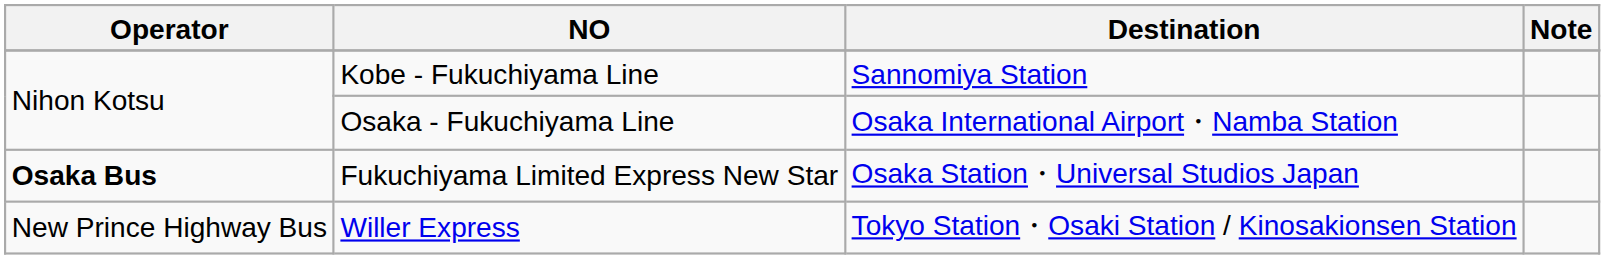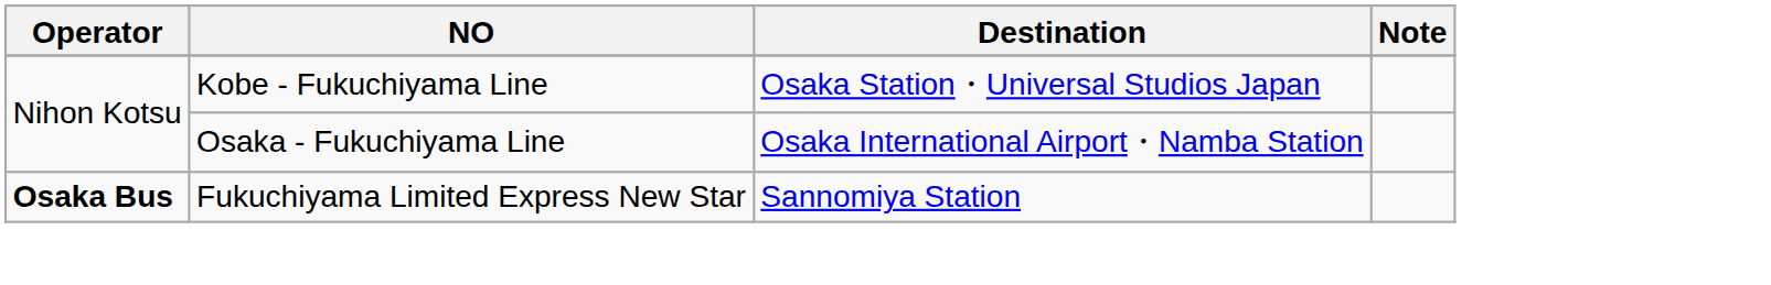Kobe - Fukuchiyama Line | Destination: Sannomiya Station -> Osaka Station・Universal Studios Japan
Fukuchiyama Limited Express New Star | Destination: Osaka Station・Universal Studios Japan -> Sannomiya Station
- row: New Prince Highway Bus | Willer Express | Tokyo Station・Osaki Station / Kinosakionsen Station
